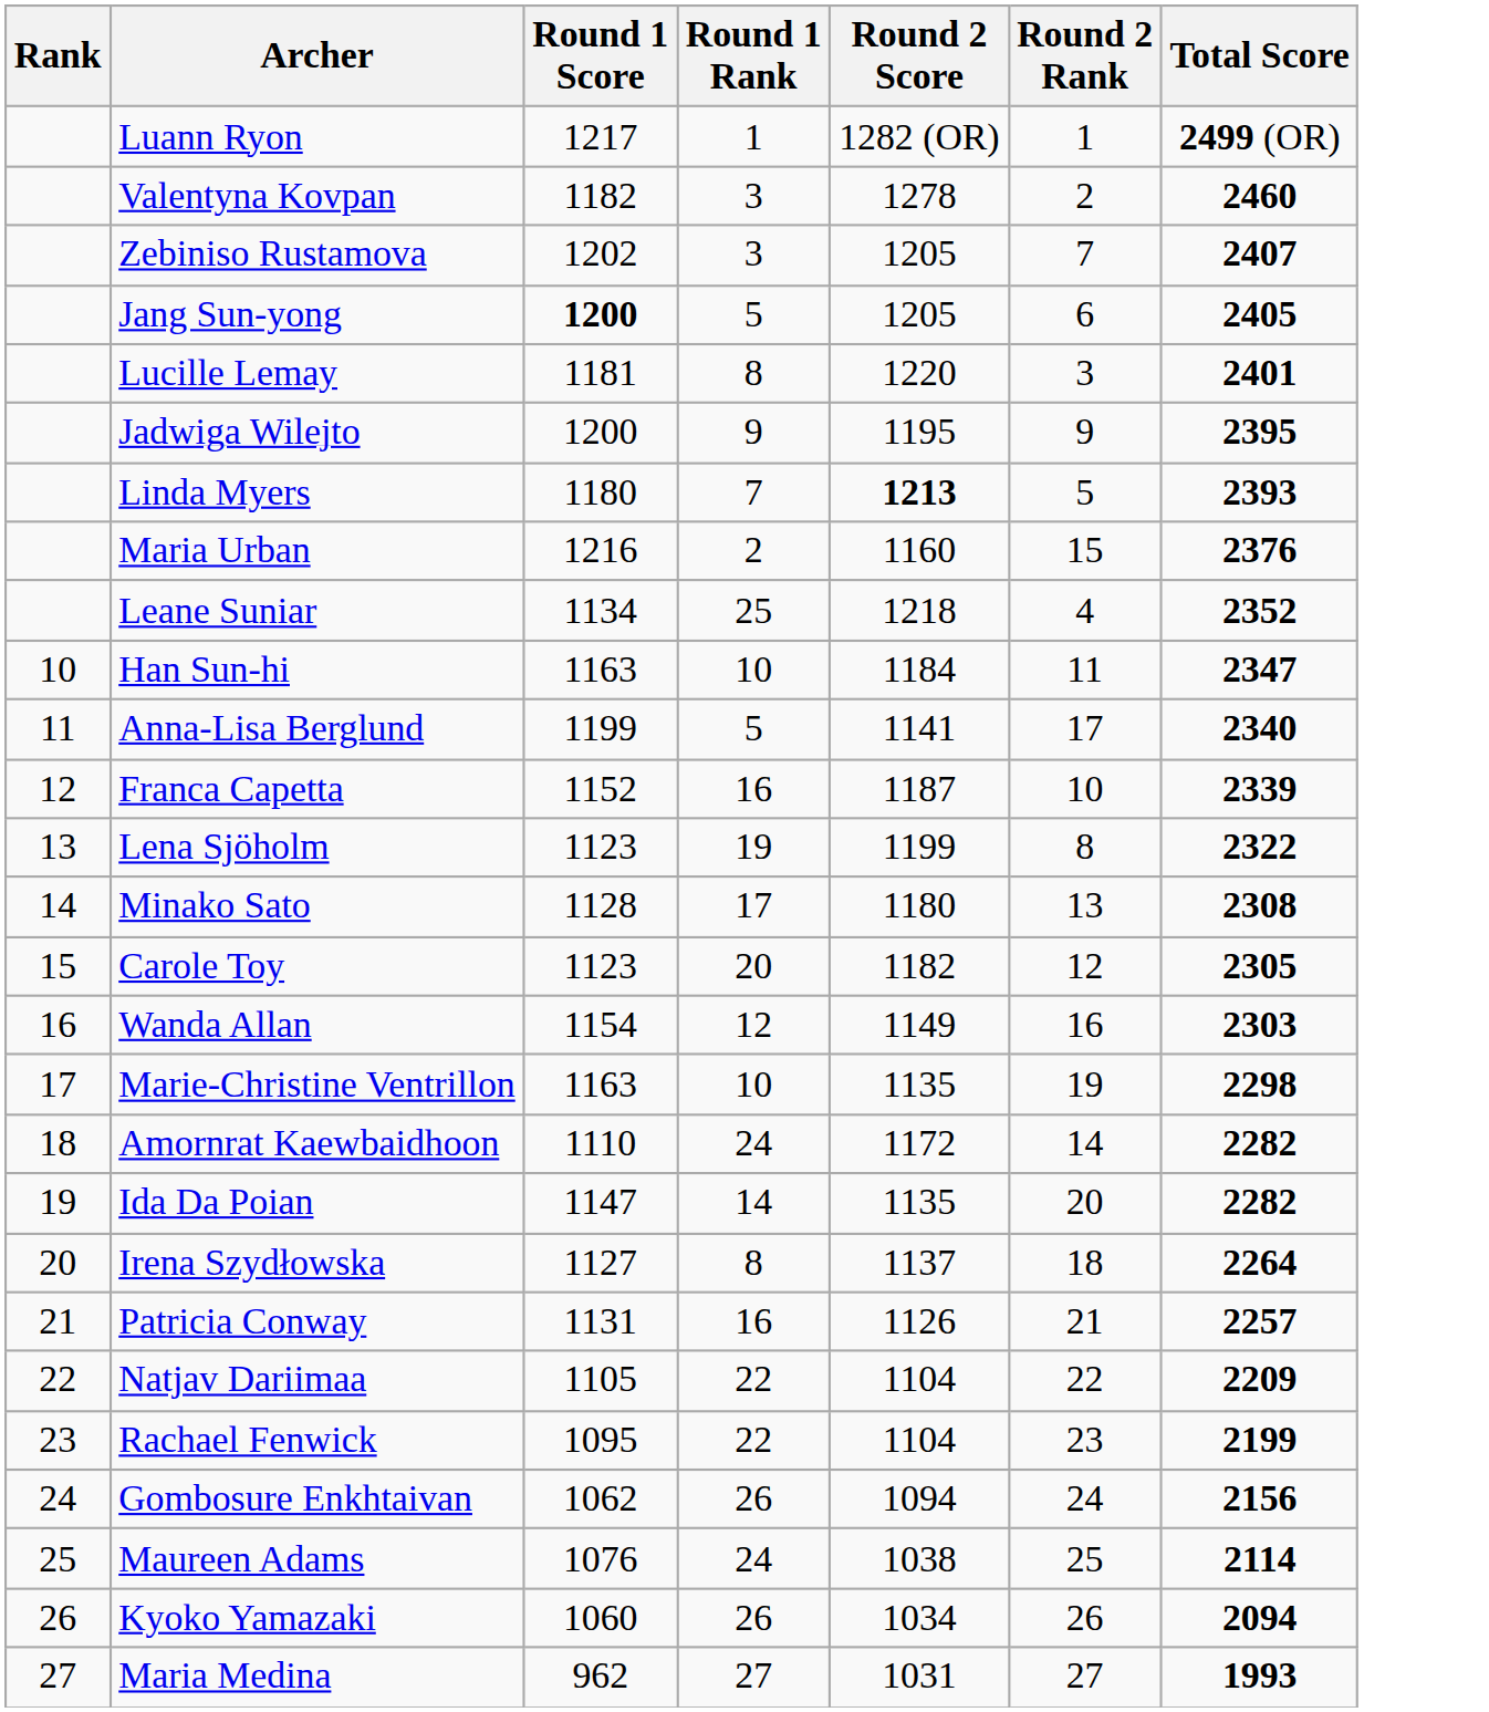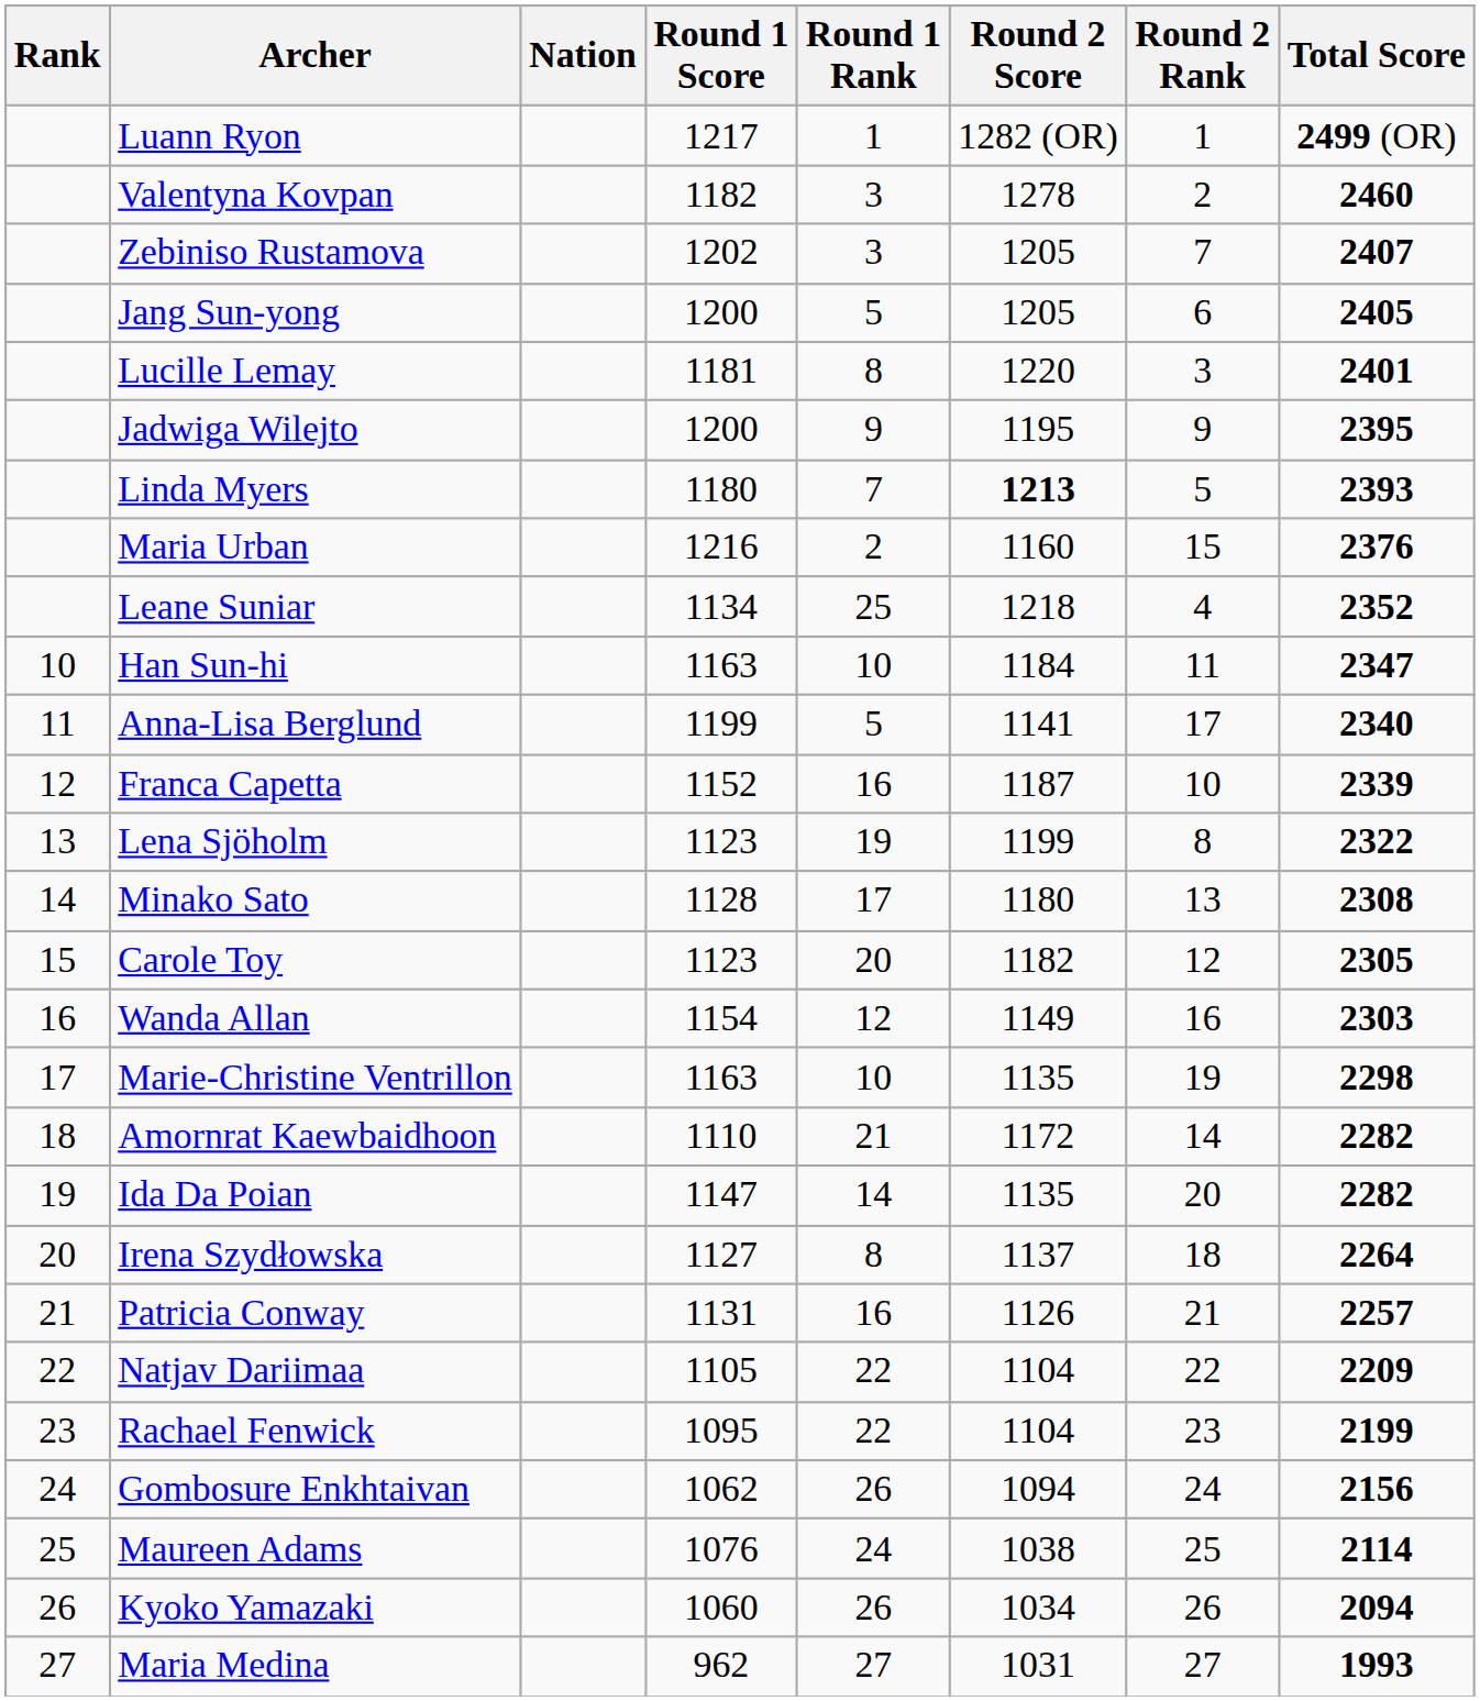+ column: Nation
Jang Sun-yong | Round 1 Score: bold -> normal
Amornrat Kaewbaidhoon | Round 1 Rank: 24 -> 21
